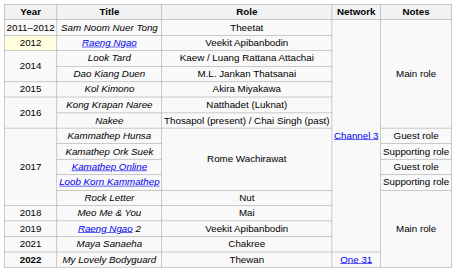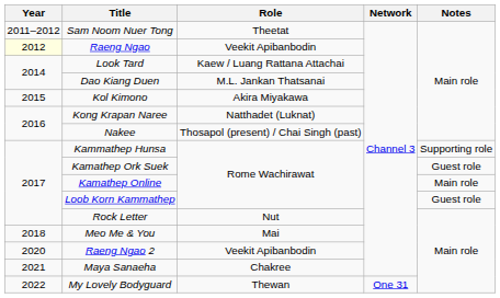Kammathep Hunsa | Notes: Guest role -> Supporting role
Kamathep Ork Suek | Notes: Supporting role -> Guest role
Kamathep Online | Notes: Guest role -> Main role
Loob Korn Kammathep | Notes: Supporting role -> Guest role
Raeng Ngao 2 | Year: 2019 -> 2020
My Lovely Bodyguard | Year: bold -> normal
